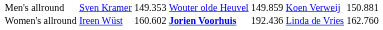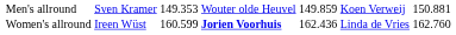Women's allround | column 3: 160.602 -> 160.599
Women's allround | column 5: 192.436 -> 162.436
